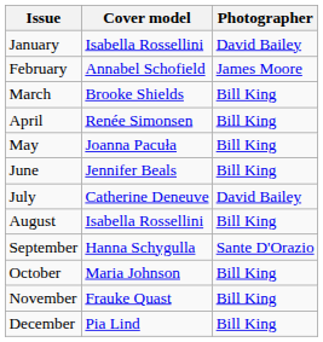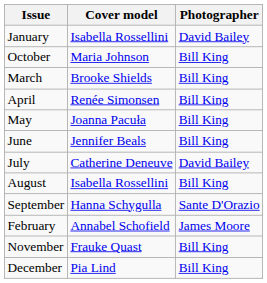rows swapped: February <-> October
